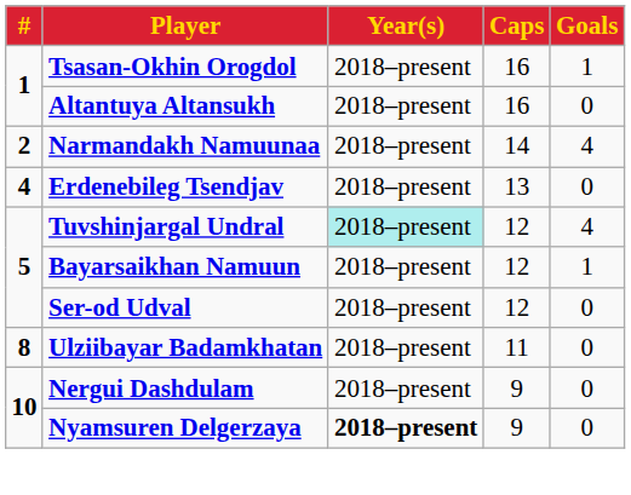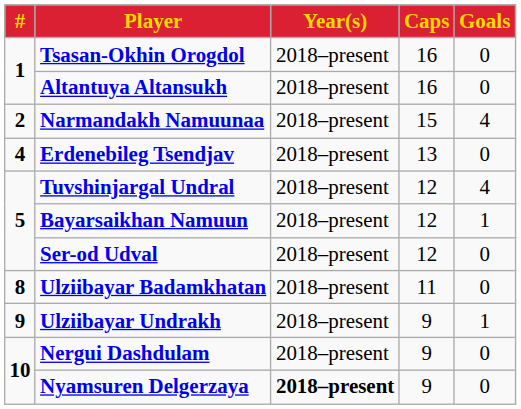Tsasan-Okhin Orogdol | Goals: 1 -> 0
Narmandakh Namuunaa | Caps: 14 -> 15
Tuvshinjargal Undral | Year(s): paleturquoise background -> no background
+ row: 9 | Ulziibayar Undrakh | 2018–present | 9 | 1
